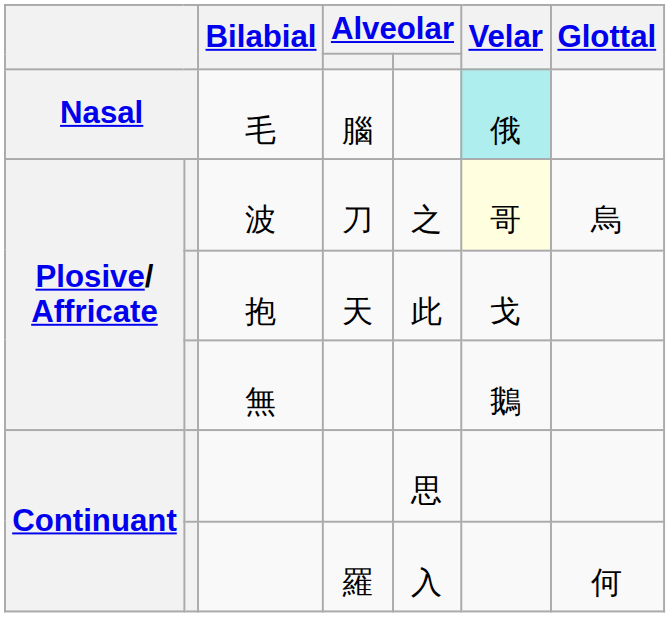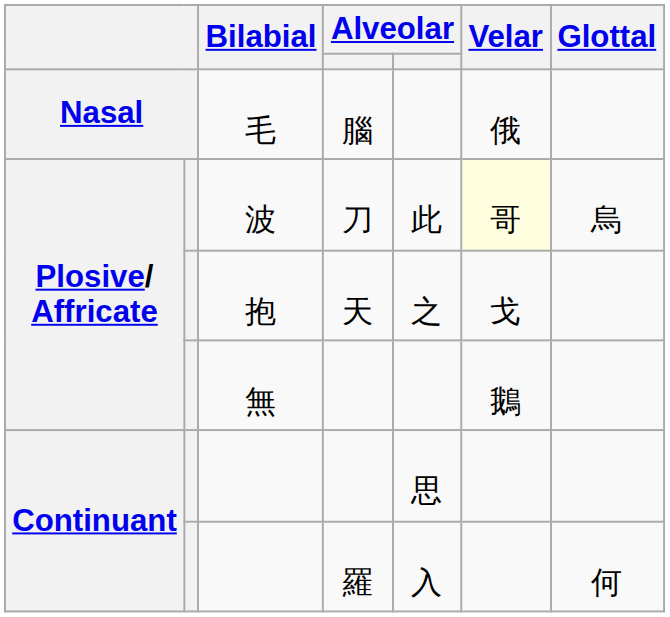毛 | Velar: paleturquoise background -> no background
波 | column 5: 之 -> 此
抱 | column 5: 此 -> 之
